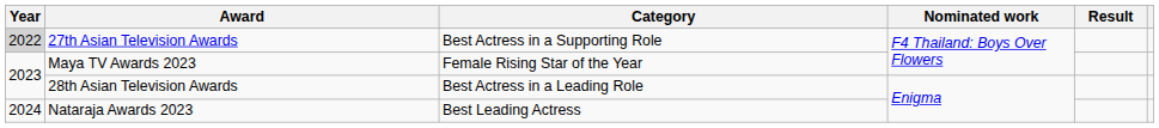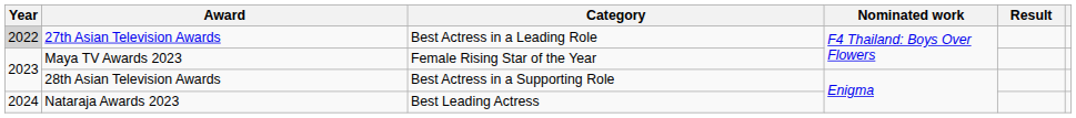27th Asian Television Awards | Category: Best Actress in a Supporting Role -> Best Actress in a Leading Role
28th Asian Television Awards | Category: Best Actress in a Leading Role -> Best Actress in a Supporting Role
